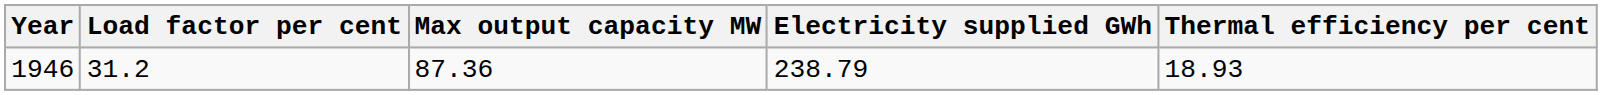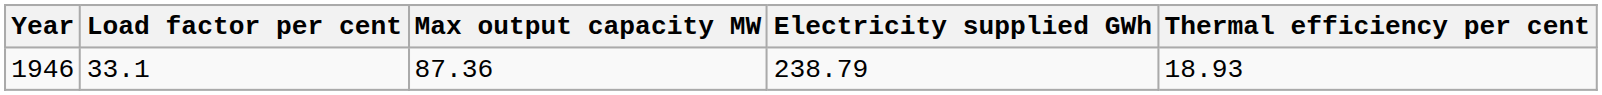1946 | Load factor per cent: 31.2 -> 33.1
